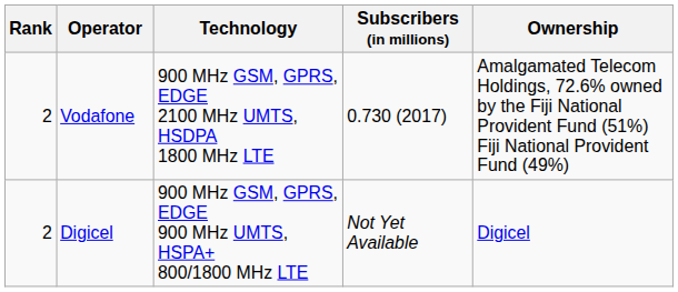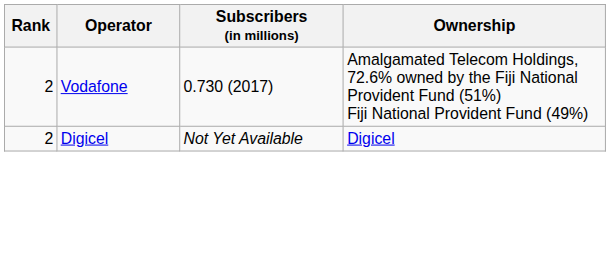- column: Technology | 900 MHz GSM, GPRS, EDGE 2100 MHz UMTS, HSDPA 1800 MHz LTE | 900 MHz GSM, GPRS, EDGE 900 MHz UMTS, HSPA+ 800/1800 MHz LTE
